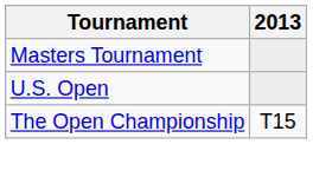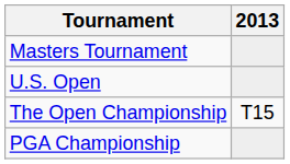+ row: PGA Championship
